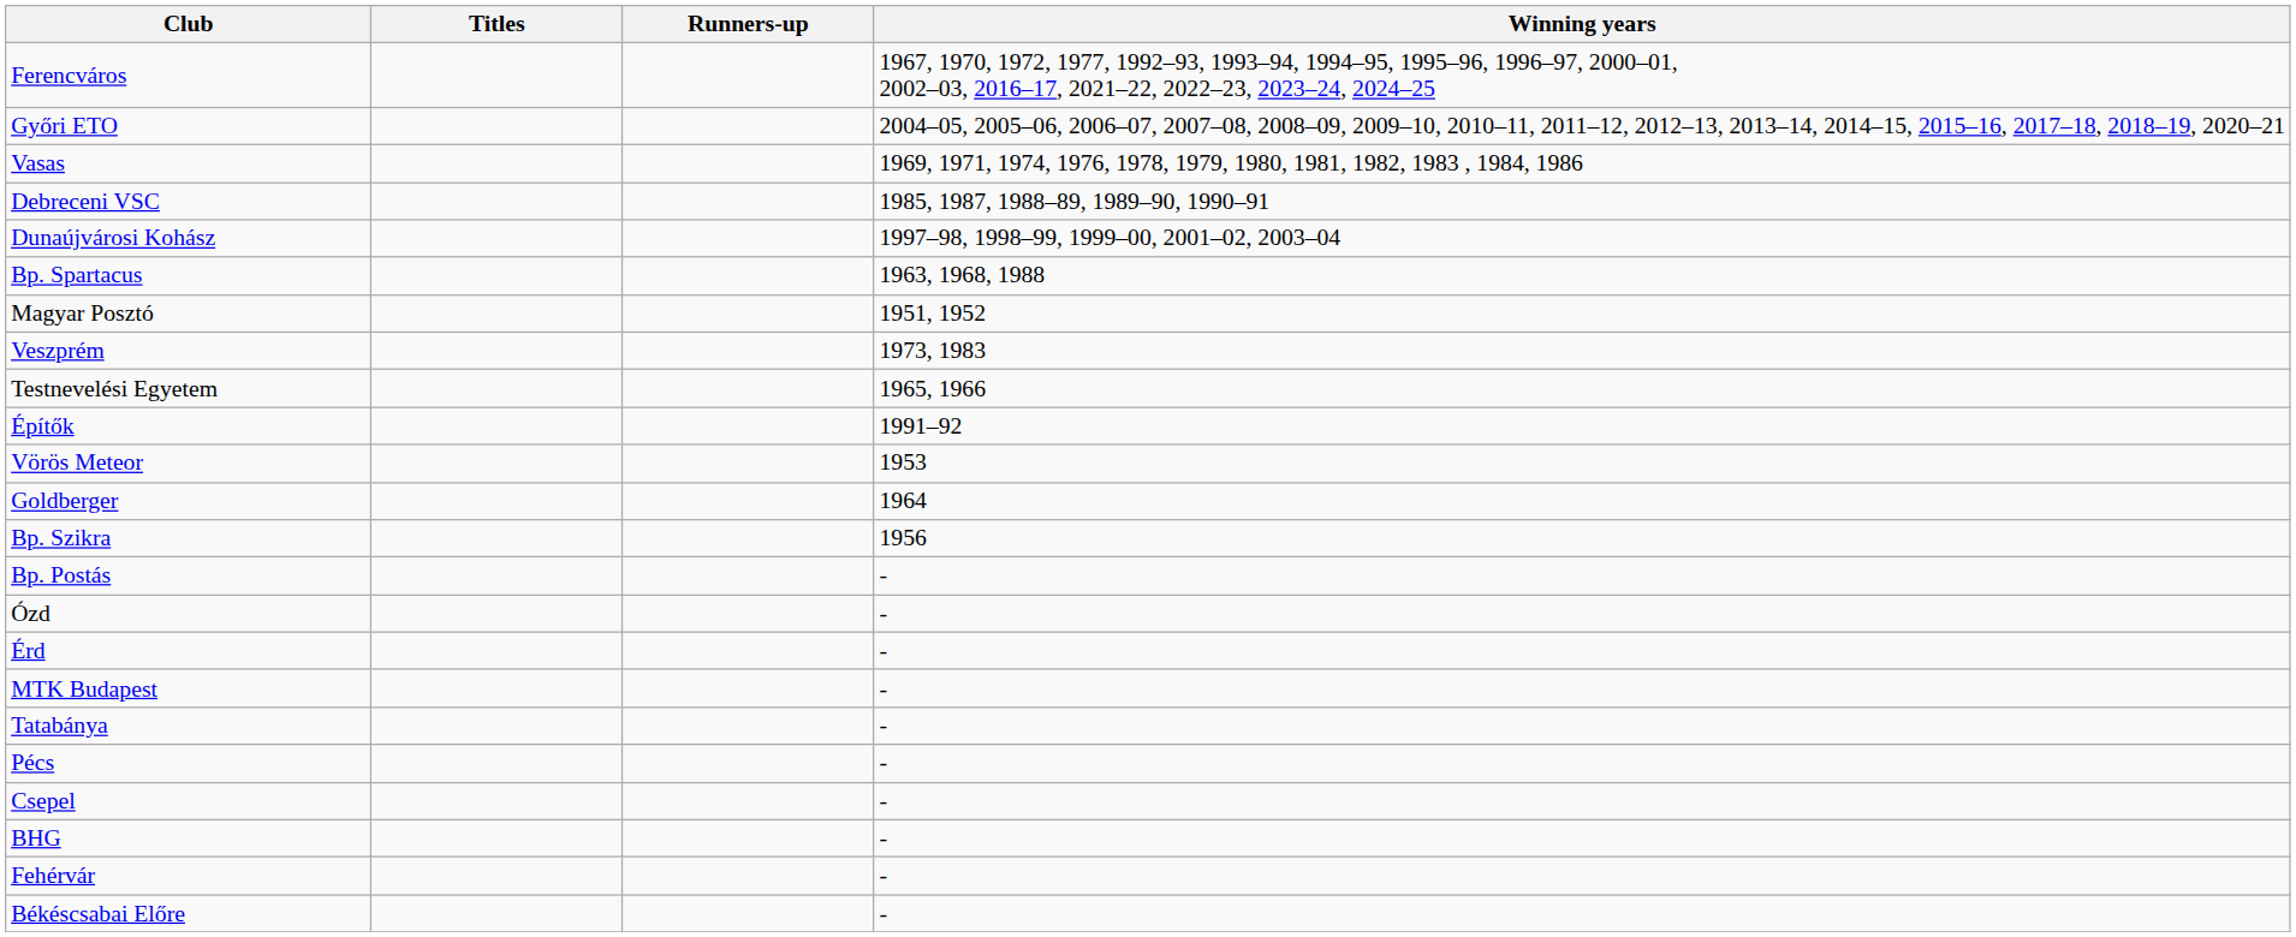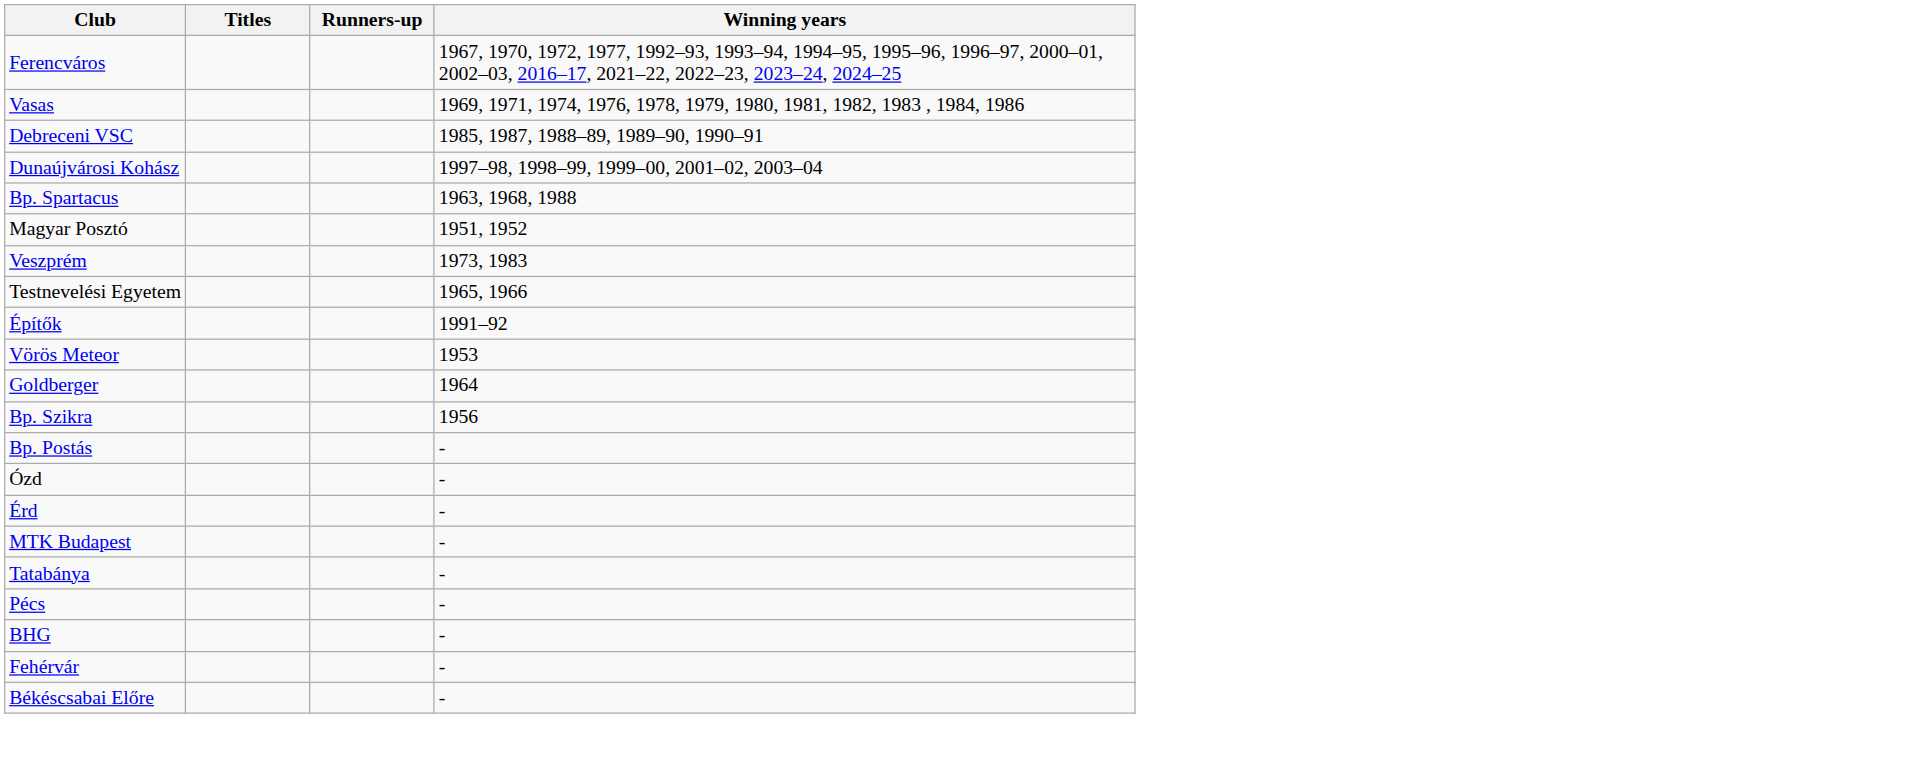- row: Győri ETO | 2004–05, 2005–06, 2006–07, 2007–08, 2008–09, 2009–10, 2010–11, 2011–12, 2012–13, 2013–14, 2014–15, 2015–16, 2017–18, 2018–19, 2020–21
- row: Csepel | -
